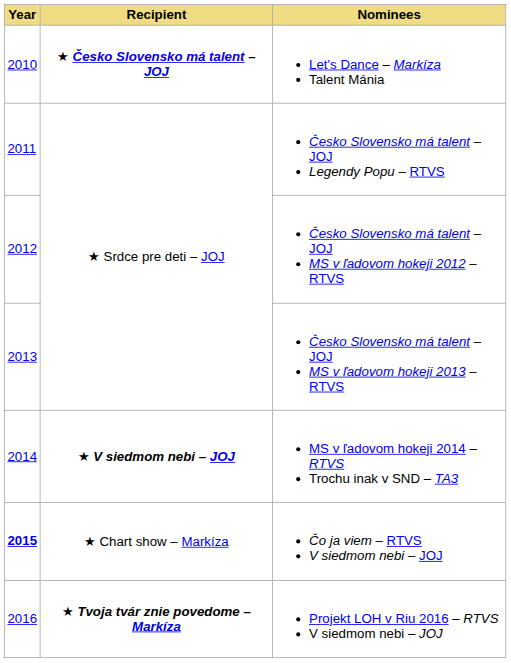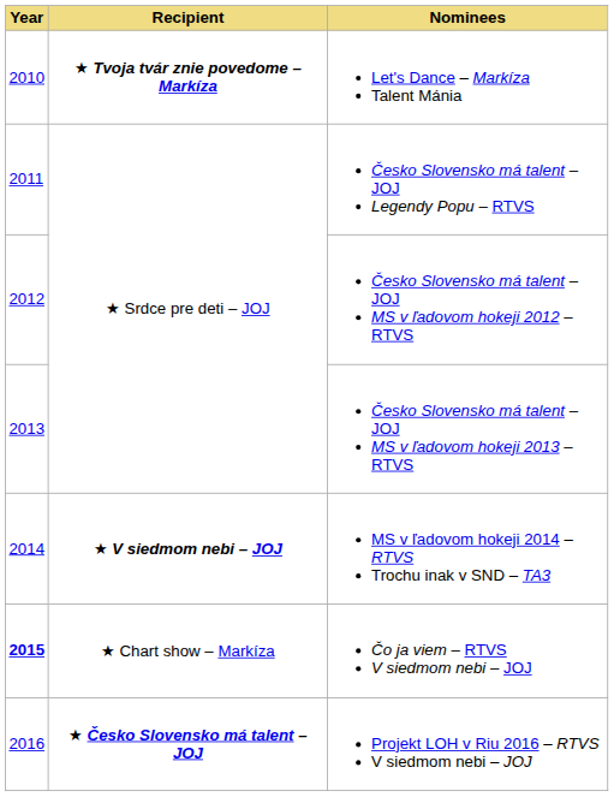Let's Dance – Markíza Talent Mánia | Recipient: ★ Česko Slovensko má talent – JOJ -> ★ Tvoja tvár znie povedome – Markíza
Projekt LOH v Riu 2016 – RTVS V siedmom nebi – JOJ | Recipient: ★ Tvoja tvár znie povedome – Markíza -> ★ Česko Slovensko má talent – JOJ
